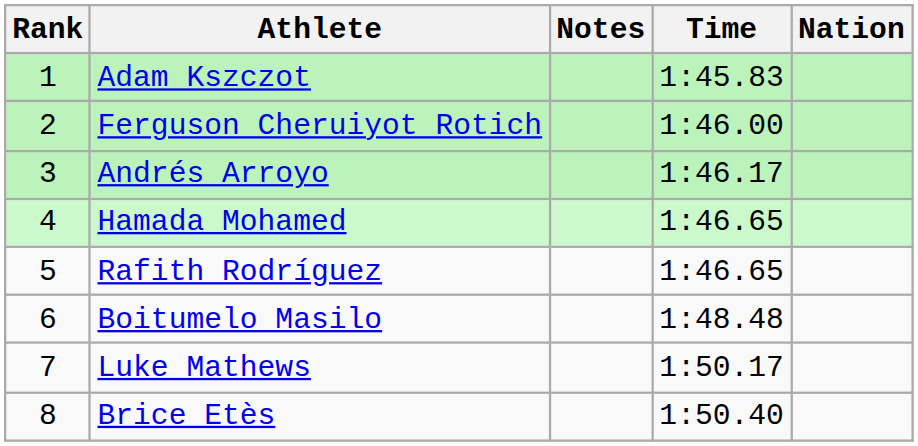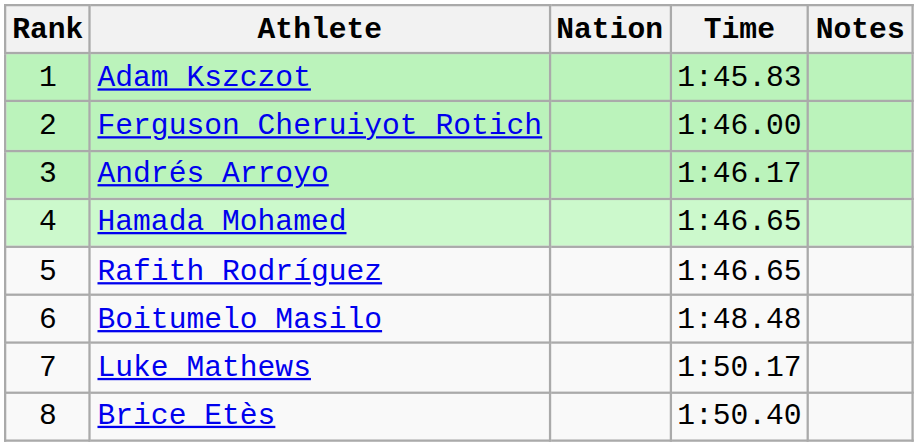columns swapped: Nation <-> Notes
